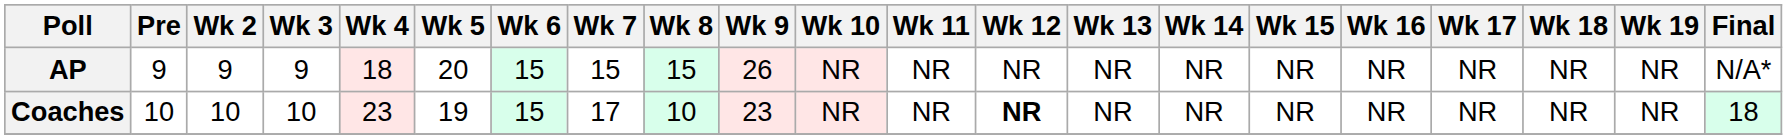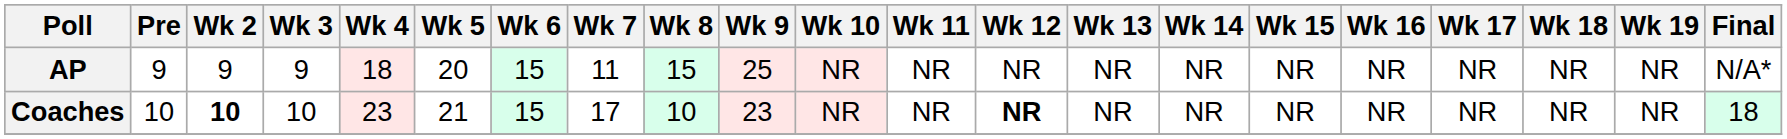AP | Wk 7: 15 -> 11
AP | Wk 9: 26 -> 25
Coaches | Wk 2: normal -> bold
Coaches | Wk 5: 19 -> 21
